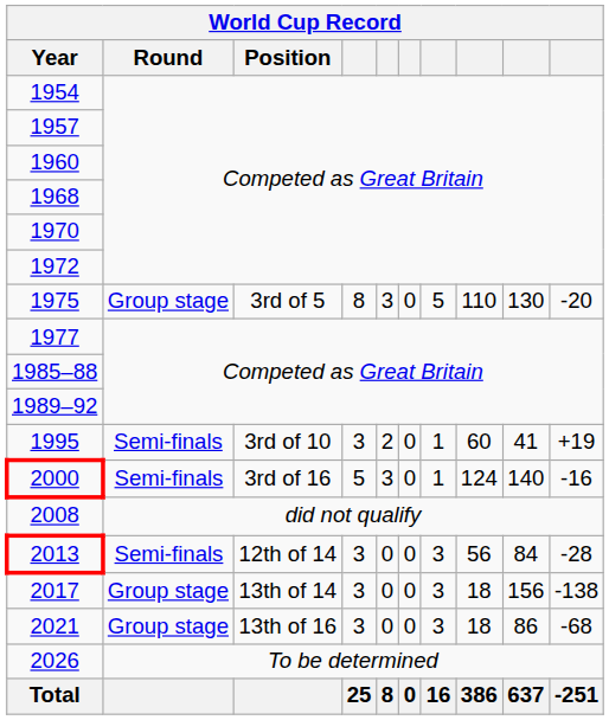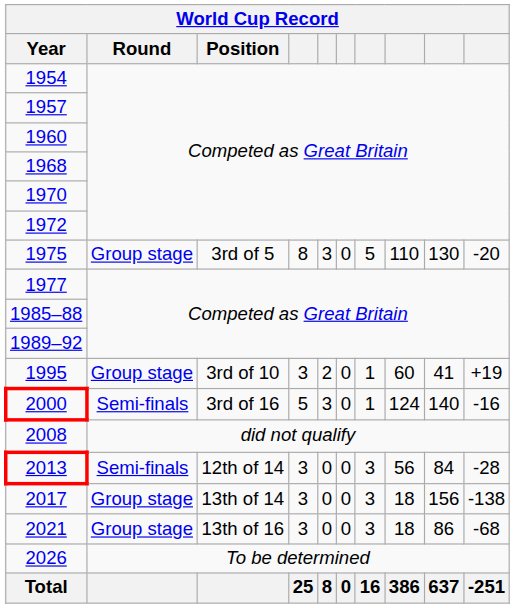1995 | Round: Semi-finals -> Group stage
